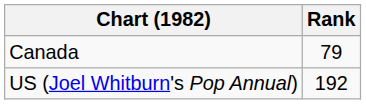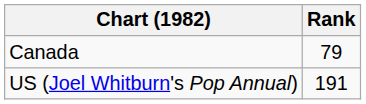US (Joel Whitburn's Pop Annual) | Rank: 192 -> 191
